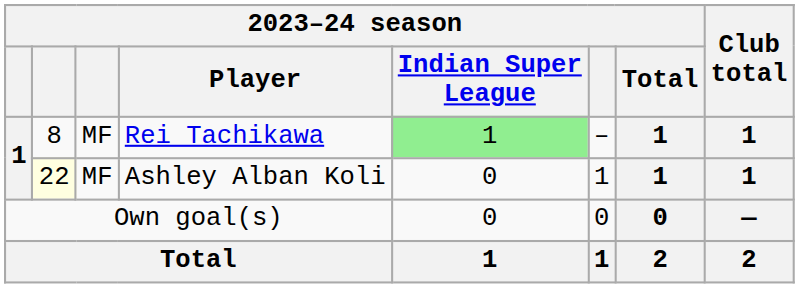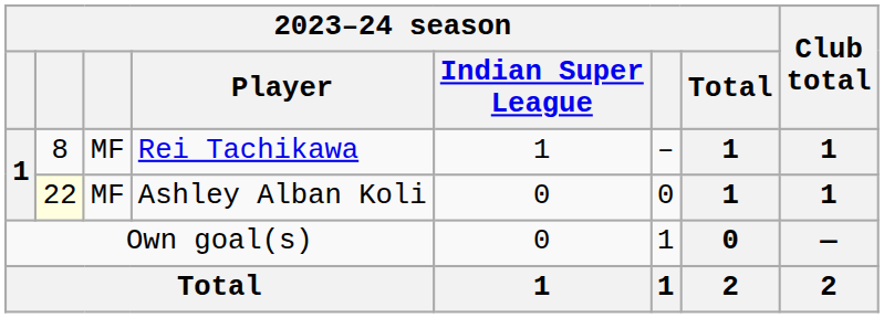Rei Tachikawa | 2023–24 season / Indian Super League: lightgreen background -> no background
Ashley Alban Koli | column 6: 1 -> 0
Own goal(s) | column 6: 0 -> 1
